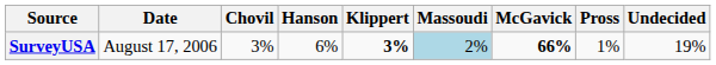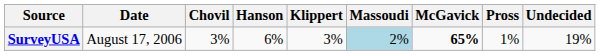SurveyUSA | Klippert: bold -> normal
SurveyUSA | McGavick: 66% -> 65%
